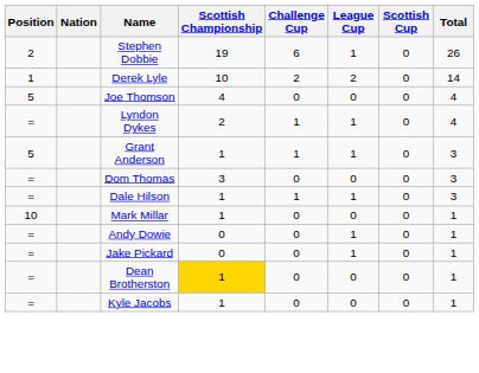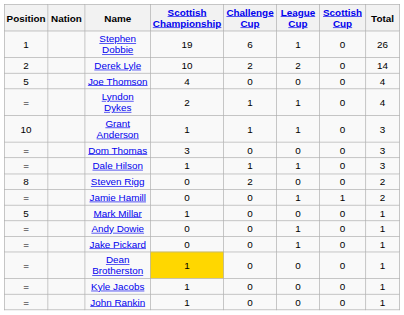Stephen Dobbie | Position: 2 -> 1
Derek Lyle | Position: 1 -> 2
Grant Anderson | Position: 5 -> 10
+ row: 8 | Steven Rigg | 0 | 2 | 0 | 0 | 2
+ row: = | Jamie Hamill | 0 | 0 | 1 | 1 | 2
Mark Millar | Position: 10 -> 5
+ row: = | John Rankin | 1 | 0 | 0 | 0 | 1
